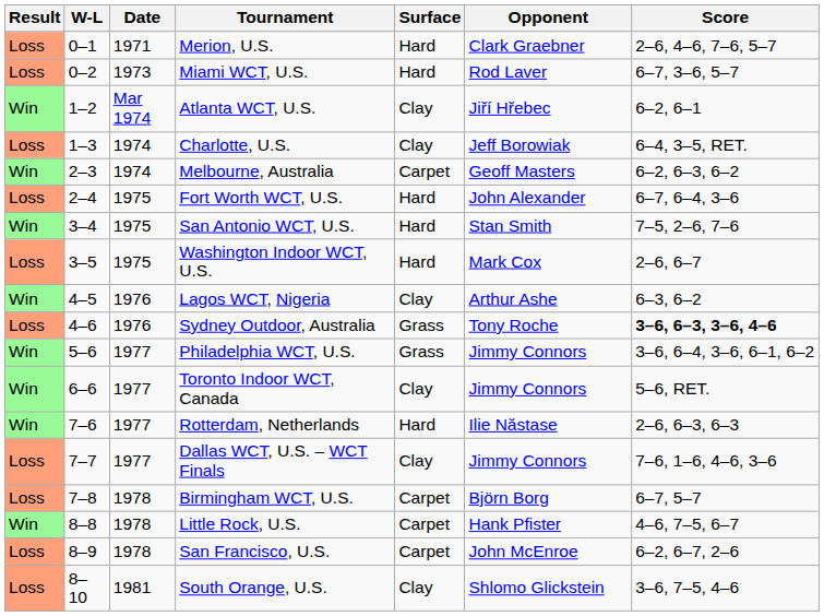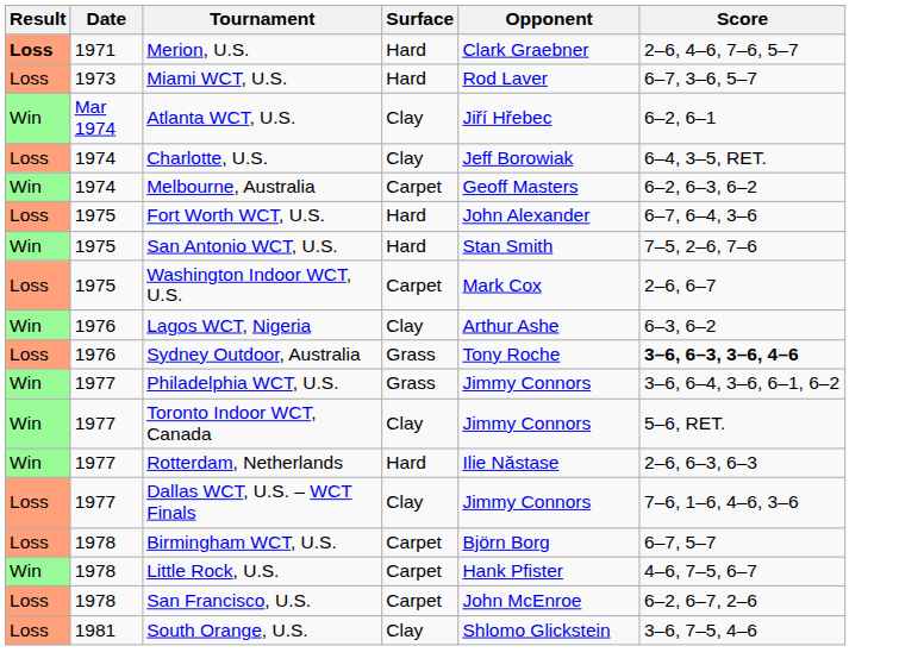- column: W-L | 0–1 | 0–2 | 1–2 | 1–3 | 2–3 | 2–4 | 3–4 | 3–5 | 4–5 | 4–6 | 5–6 | 6–6 | 7–6 | 7–7 | 7–8 | 8–8 | 8–9 | 8–10
Merion, U.S. | Result: normal -> bold
Washington Indoor WCT, U.S. | Surface: Hard -> Carpet
